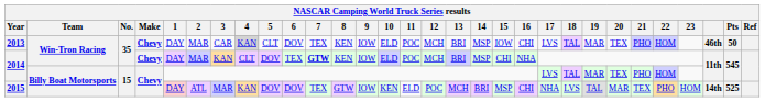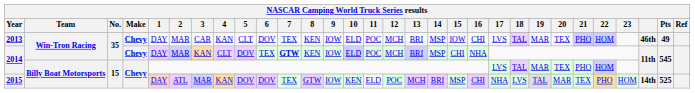2013 | 4: lightgrey background -> no background
2013 | Pts: 50 -> 49
